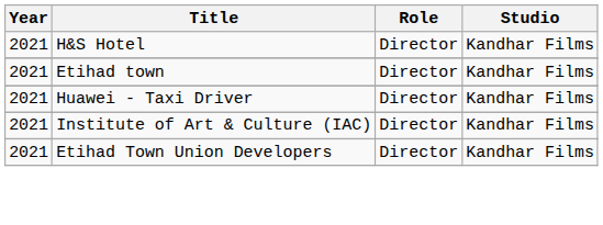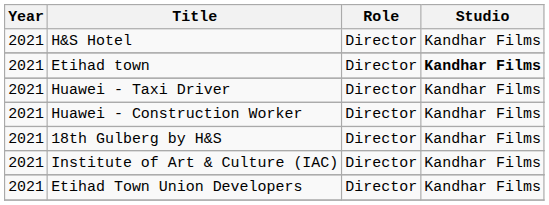Etihad town | Studio: normal -> bold
+ row: 2021 | Huawei - Construction Worker | Director | Kandhar Films
+ row: 2021 | 18th Gulberg by H&S | Director | Kandhar Films
